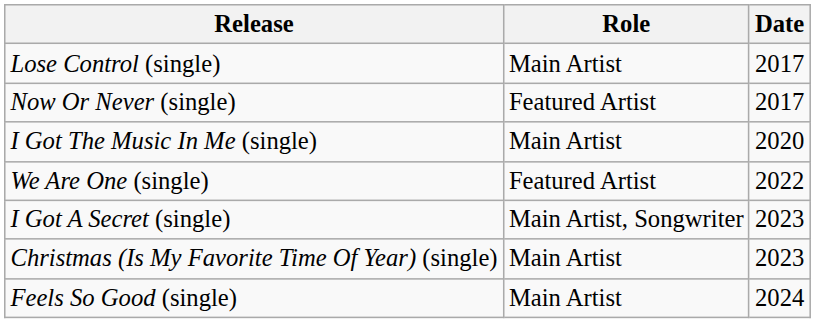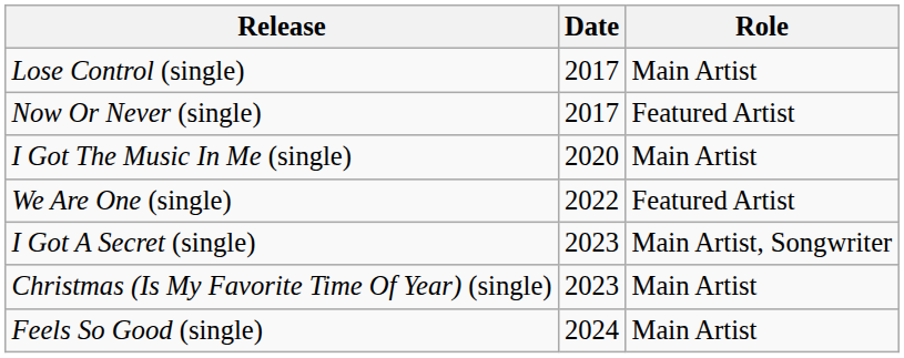columns swapped: Role <-> Date
